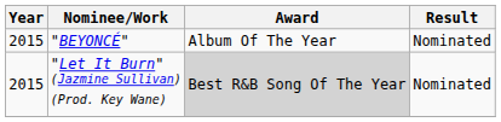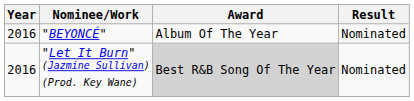"BEYONCÉ" | Year: 2015 -> 2016
"Let It Burn" (Jazmine Sullivan) (Prod. Key Wane) | Year: 2015 -> 2016
